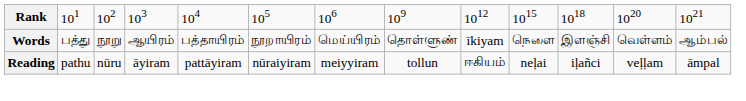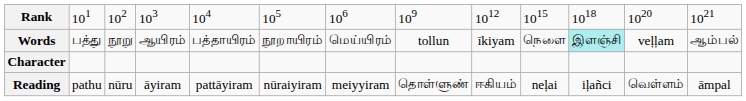Words | column 8: தொள்ளுண் -> tollun
Words | column 11: no background -> paleturquoise background
Words | column 12: வெள்ளம் -> veļļam
+ row: Character
Reading | column 8: tollun -> தொள்ளுண்
Reading | column 12: veļļam -> வெள்ளம்
